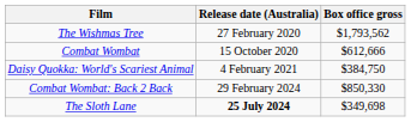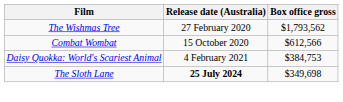Combat Wombat | Box office gross: $612,666 -> $612,566
Daisy Quokka: World's Scariest Animal | Box office gross: $384,750 -> $384,753
- row: Combat Wombat: Back 2 Back | 29 February 2024 | $850,330
